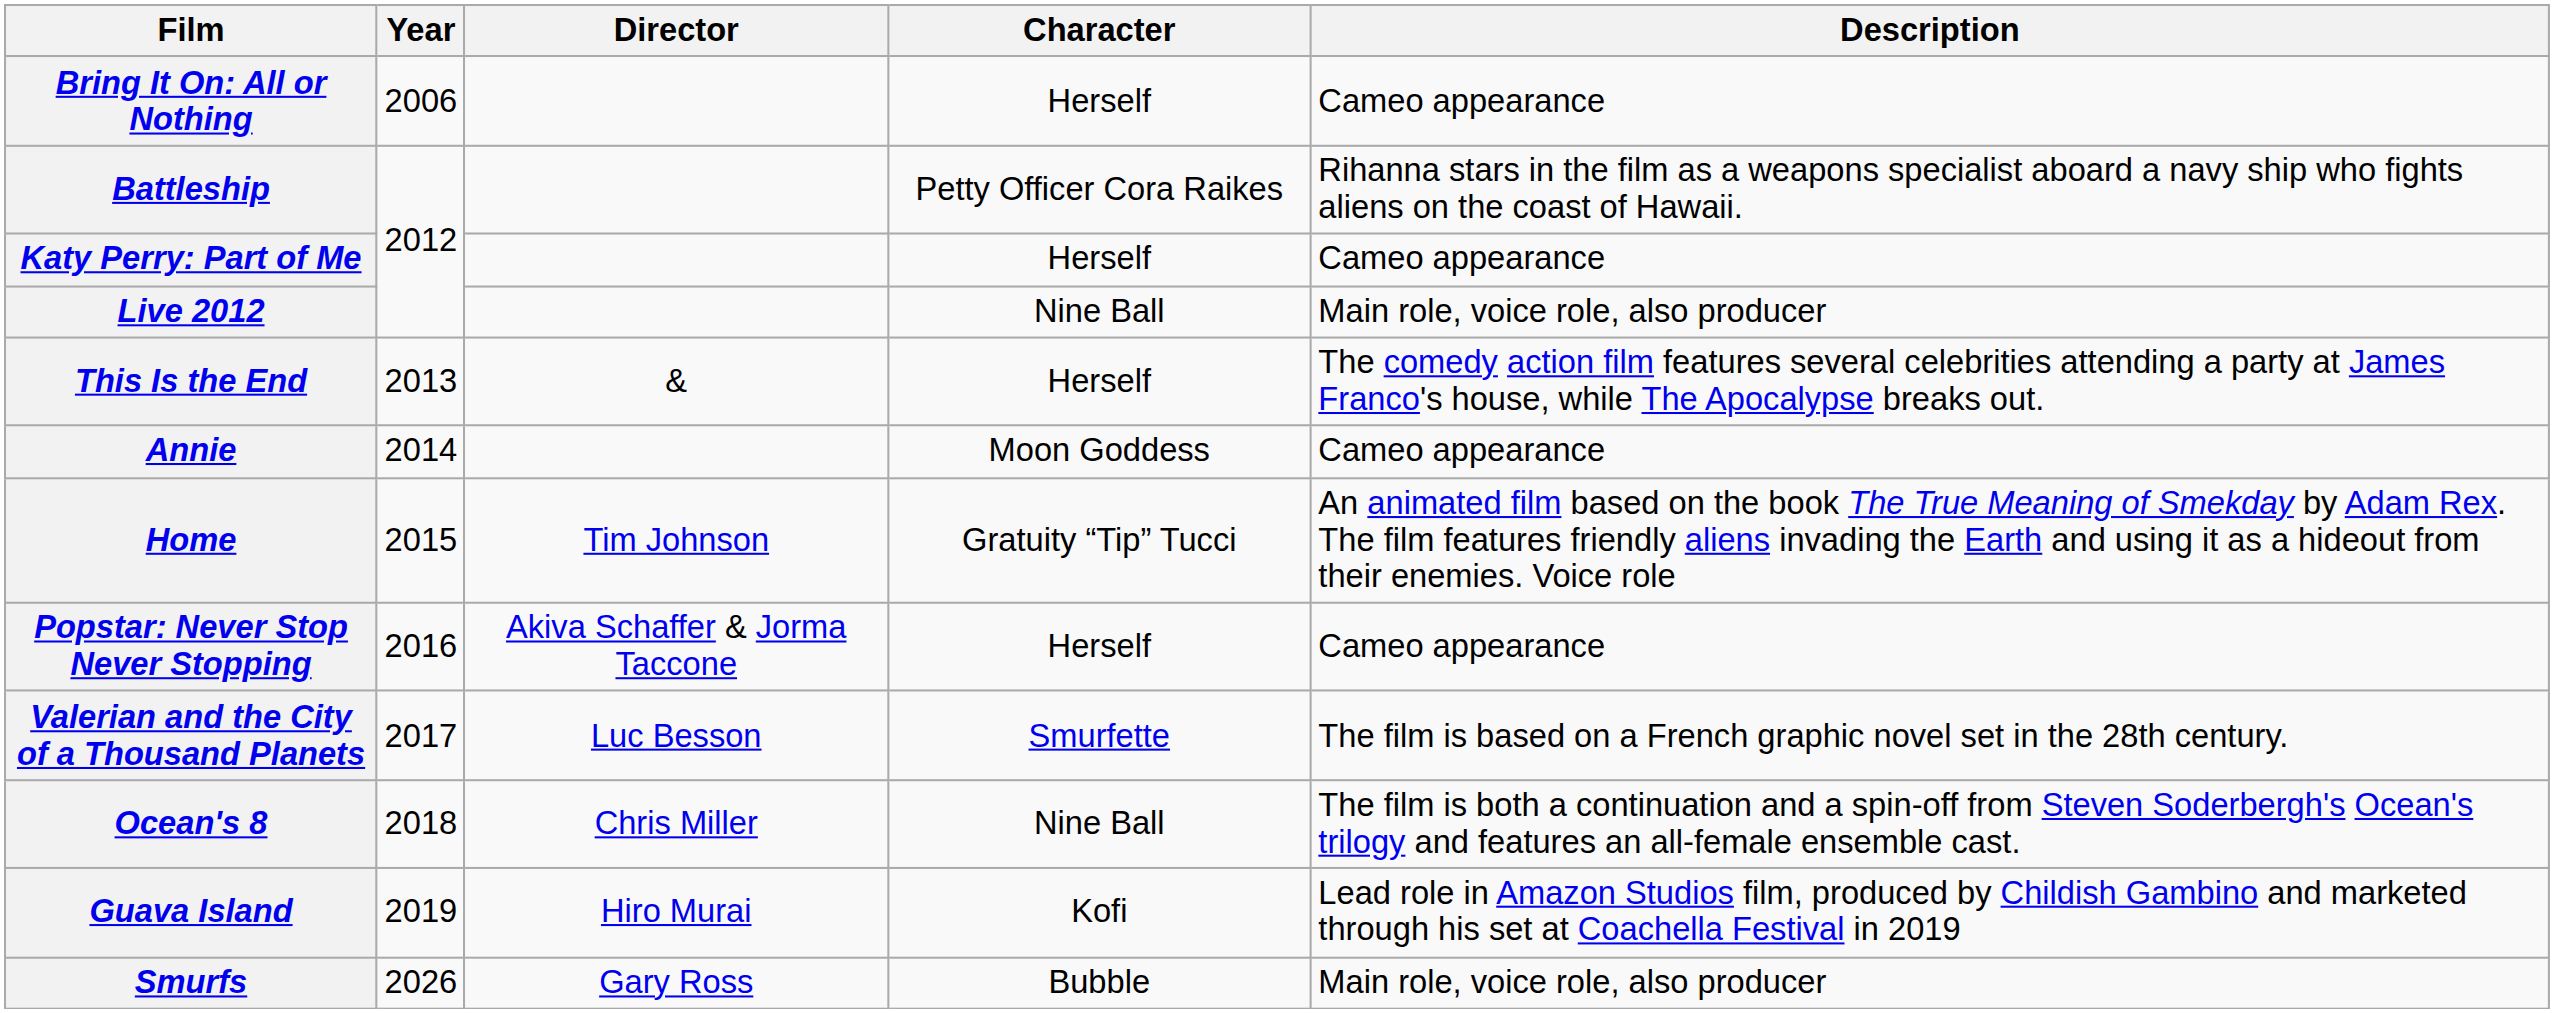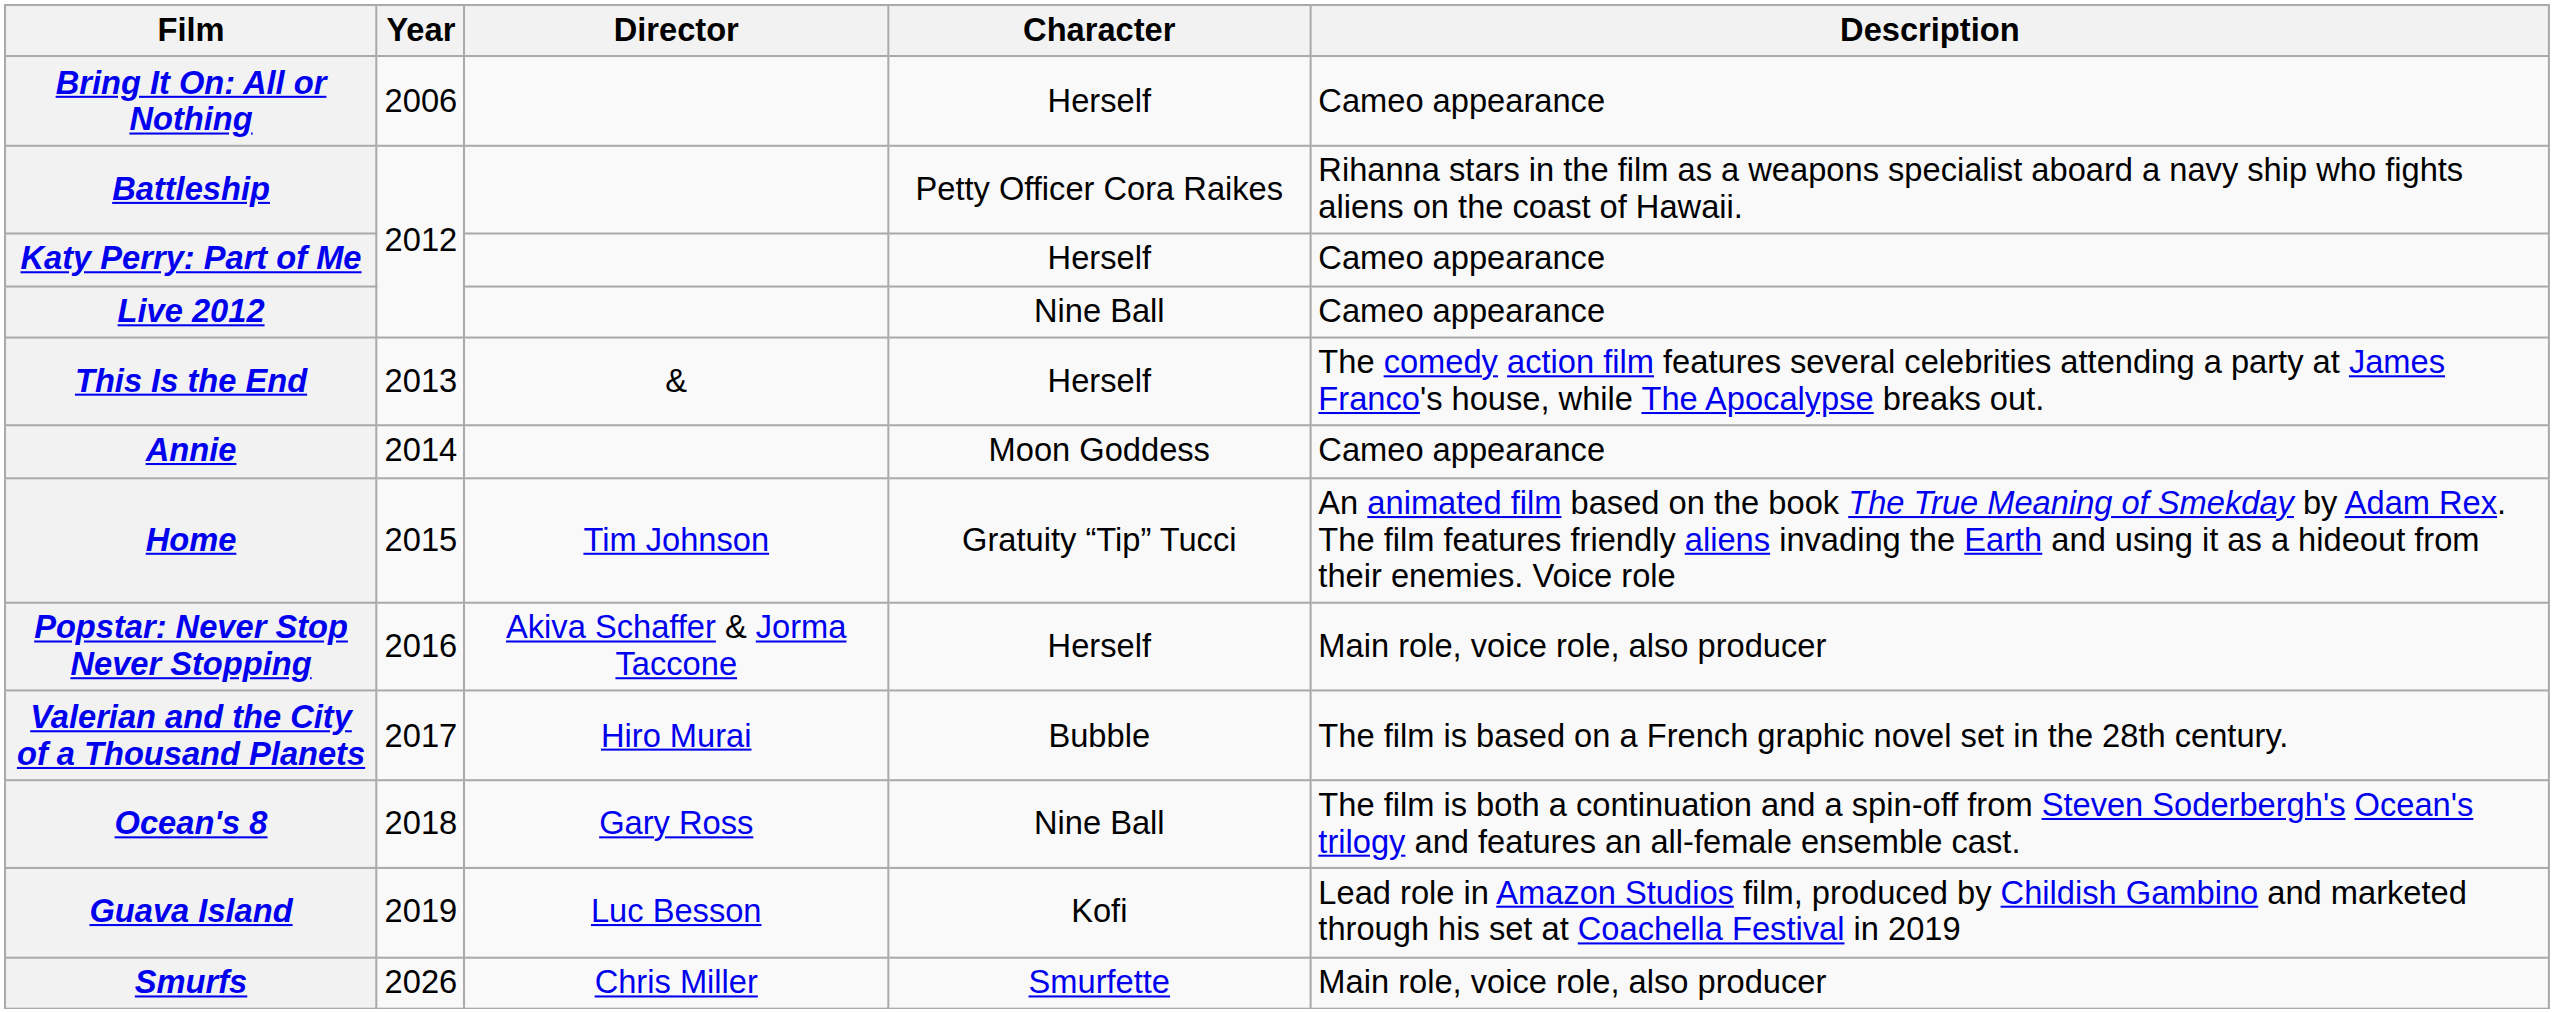Live 2012 | Description: Main role, voice role, also producer -> Cameo appearance
Popstar: Never Stop Never Stopping | Description: Cameo appearance -> Main role, voice role, also producer
Valerian and the City of a Thousand Planets | Director: Luc Besson -> Hiro Murai
Valerian and the City of a Thousand Planets | Character: Smurfette -> Bubble
Ocean's 8 | Director: Chris Miller -> Gary Ross
Guava Island | Director: Hiro Murai -> Luc Besson
Smurfs | Director: Gary Ross -> Chris Miller
Smurfs | Character: Bubble -> Smurfette
